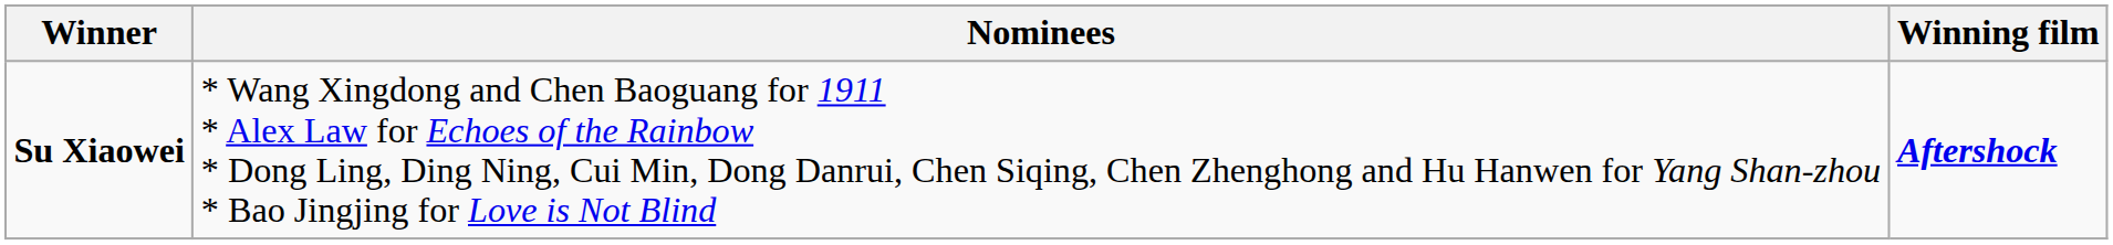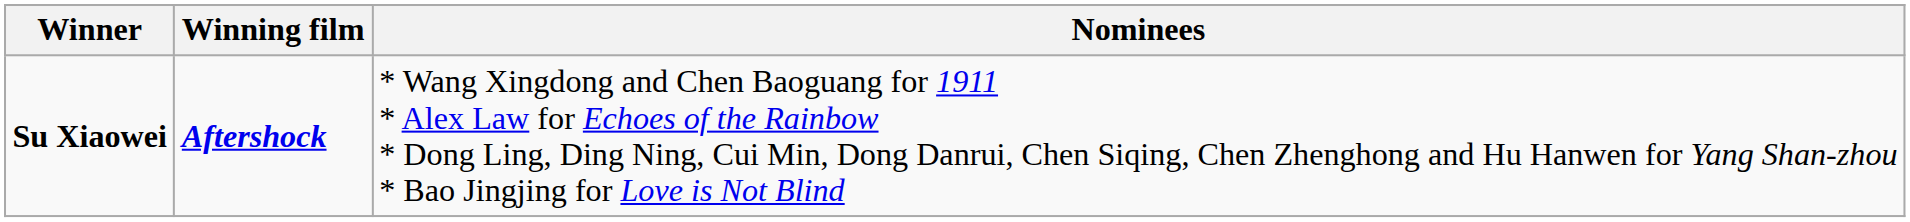columns swapped: Winning film <-> Nominees
